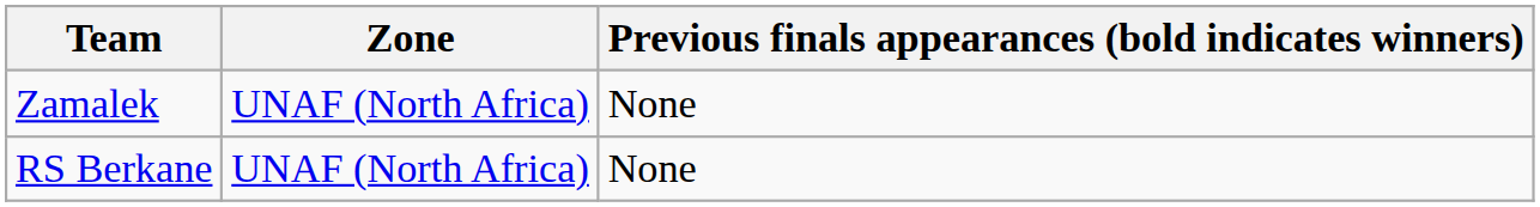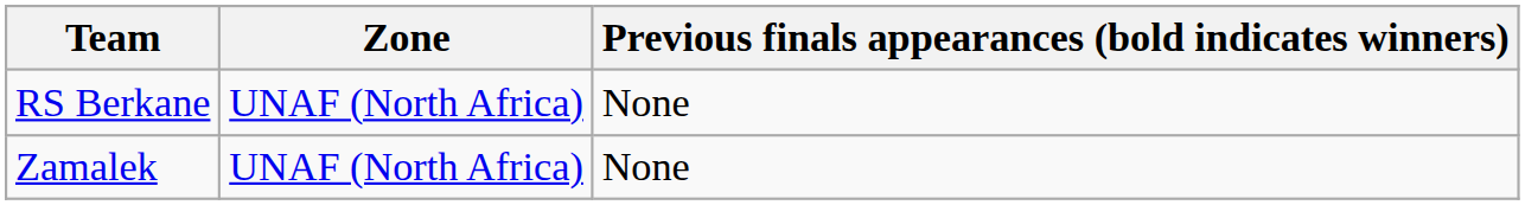rows swapped: RS Berkane <-> Zamalek
